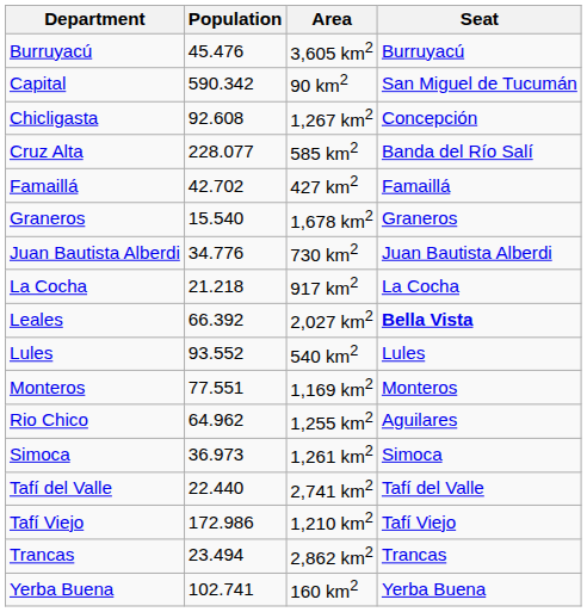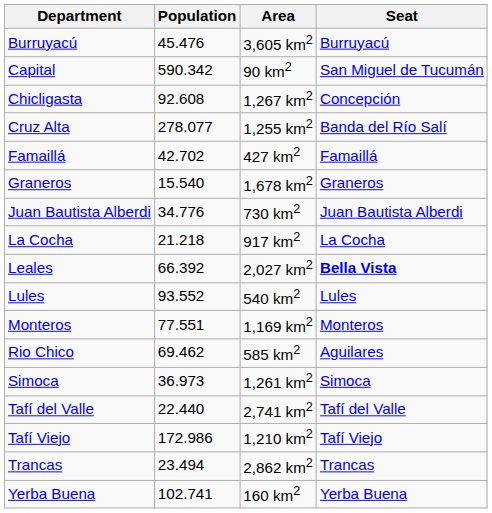Cruz Alta | Population: 228.077 -> 278.077
Cruz Alta | Area: 585 km2 -> 1,255 km2
Rio Chico | Population: 64.962 -> 69.462
Rio Chico | Area: 1,255 km2 -> 585 km2
